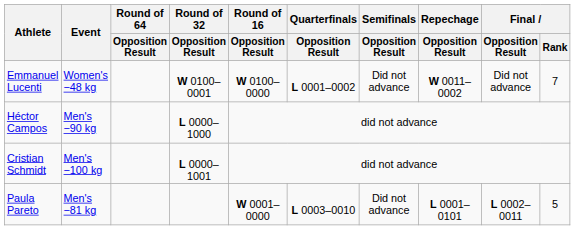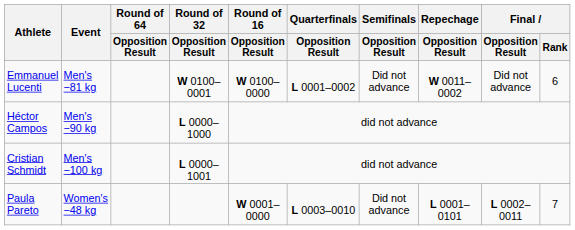Emmanuel Lucenti | Event: Women's −48 kg -> Men's −81 kg
Emmanuel Lucenti | Final / Rank: 7 -> 6
Paula Pareto | Event: Men's −81 kg -> Women's −48 kg
Paula Pareto | Final / Rank: 5 -> 7
